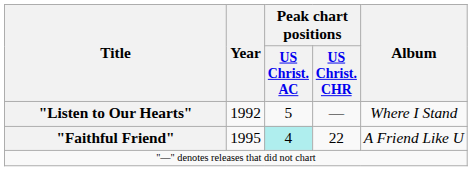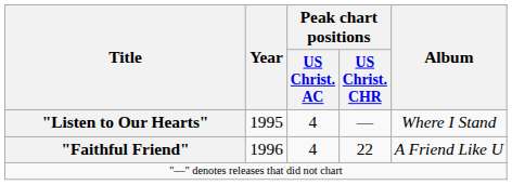"Listen to Our Hearts" | Year: 1992 -> 1995
"Listen to Our Hearts" | Peak chart positions / US Christ. AC: 5 -> 4
"Faithful Friend" | Year: 1995 -> 1996
"Faithful Friend" | Peak chart positions / US Christ. AC: paleturquoise background -> no background
